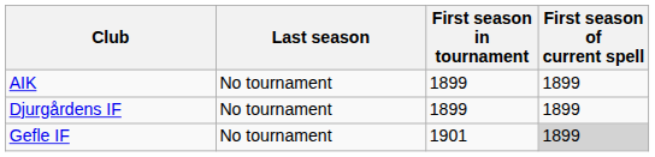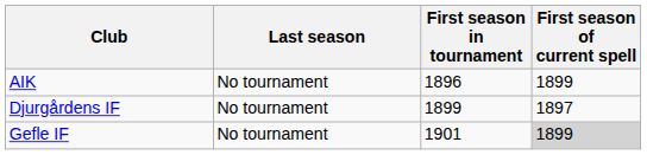AIK | First season in tournament: 1899 -> 1896
Djurgårdens IF | First season of current spell: 1899 -> 1897
